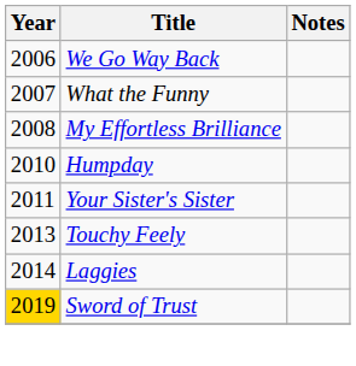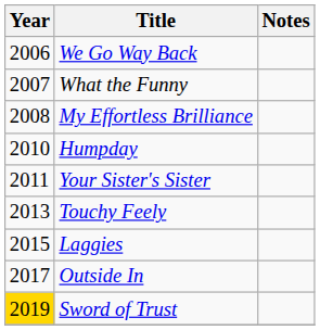Laggies | Year: 2014 -> 2015
+ row: 2017 | Outside In
